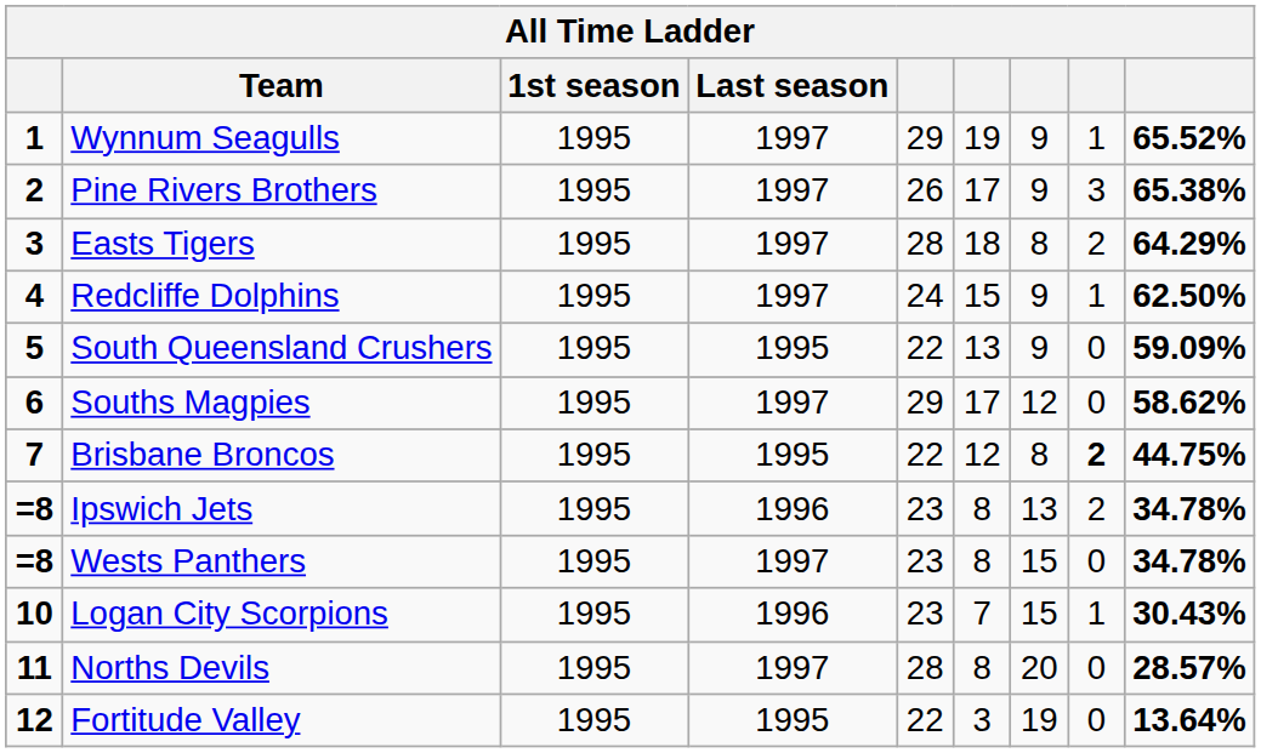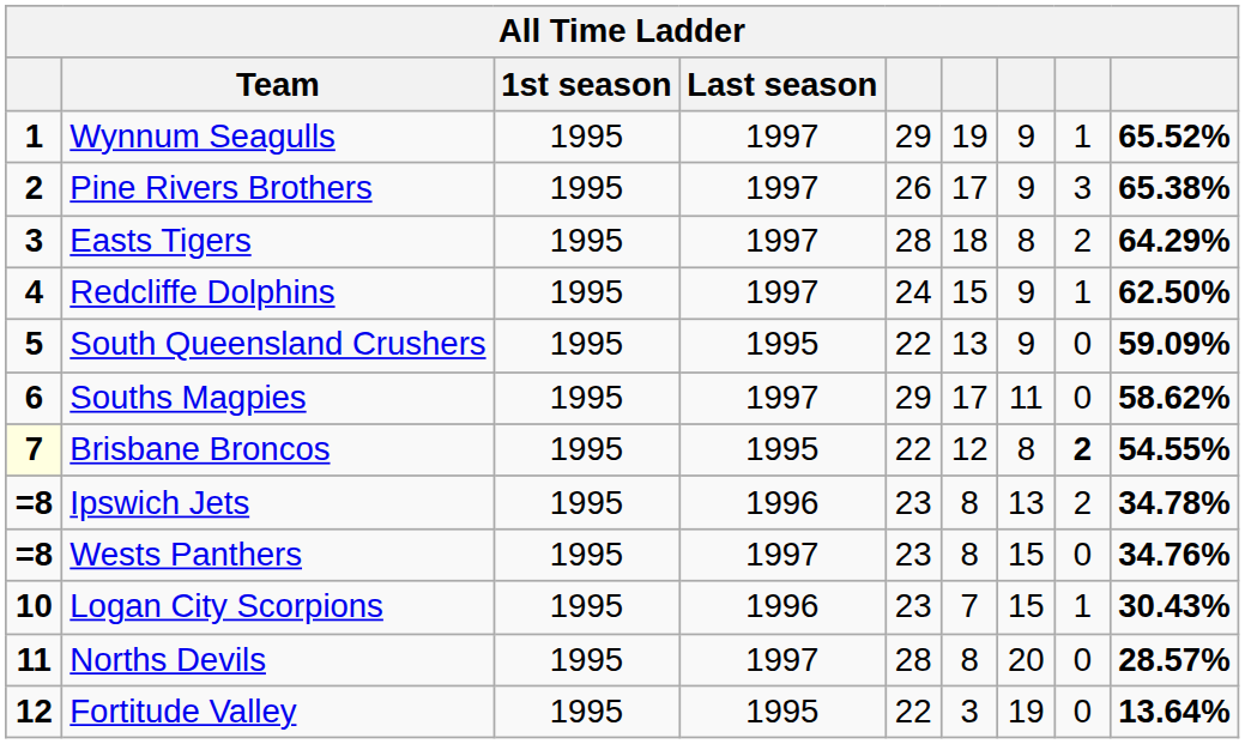Souths Magpies | column 7: 12 -> 11
Brisbane Broncos | column 1: no background -> lightyellow background
Brisbane Broncos | column 9: 44.75% -> 54.55%
Wests Panthers | column 9: 34.78% -> 34.76%
